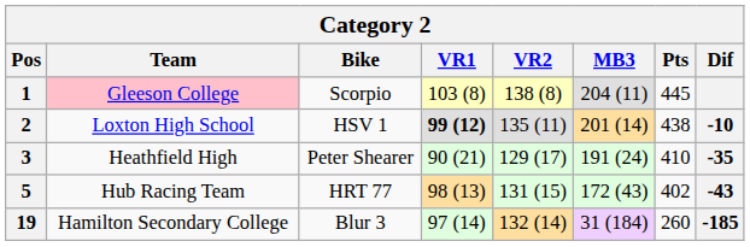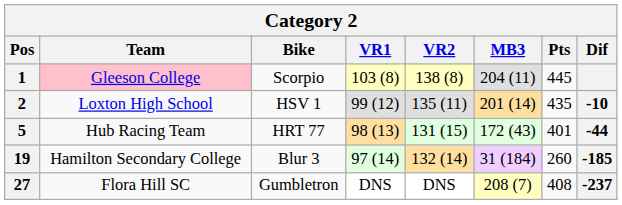2 | VR1: bold -> normal
2 | Pts: 438 -> 435
- row: 3 | Heathfield High | Peter Shearer | 90 (21) | 129 (17) | 191 (24) | 410 | -35
5 | Pts: 402 -> 401
5 | Dif: -43 -> -44
+ row: 27 | Flora Hill SC | Gumbletron | DNS | DNS | 208 (7) | 408 | -237
